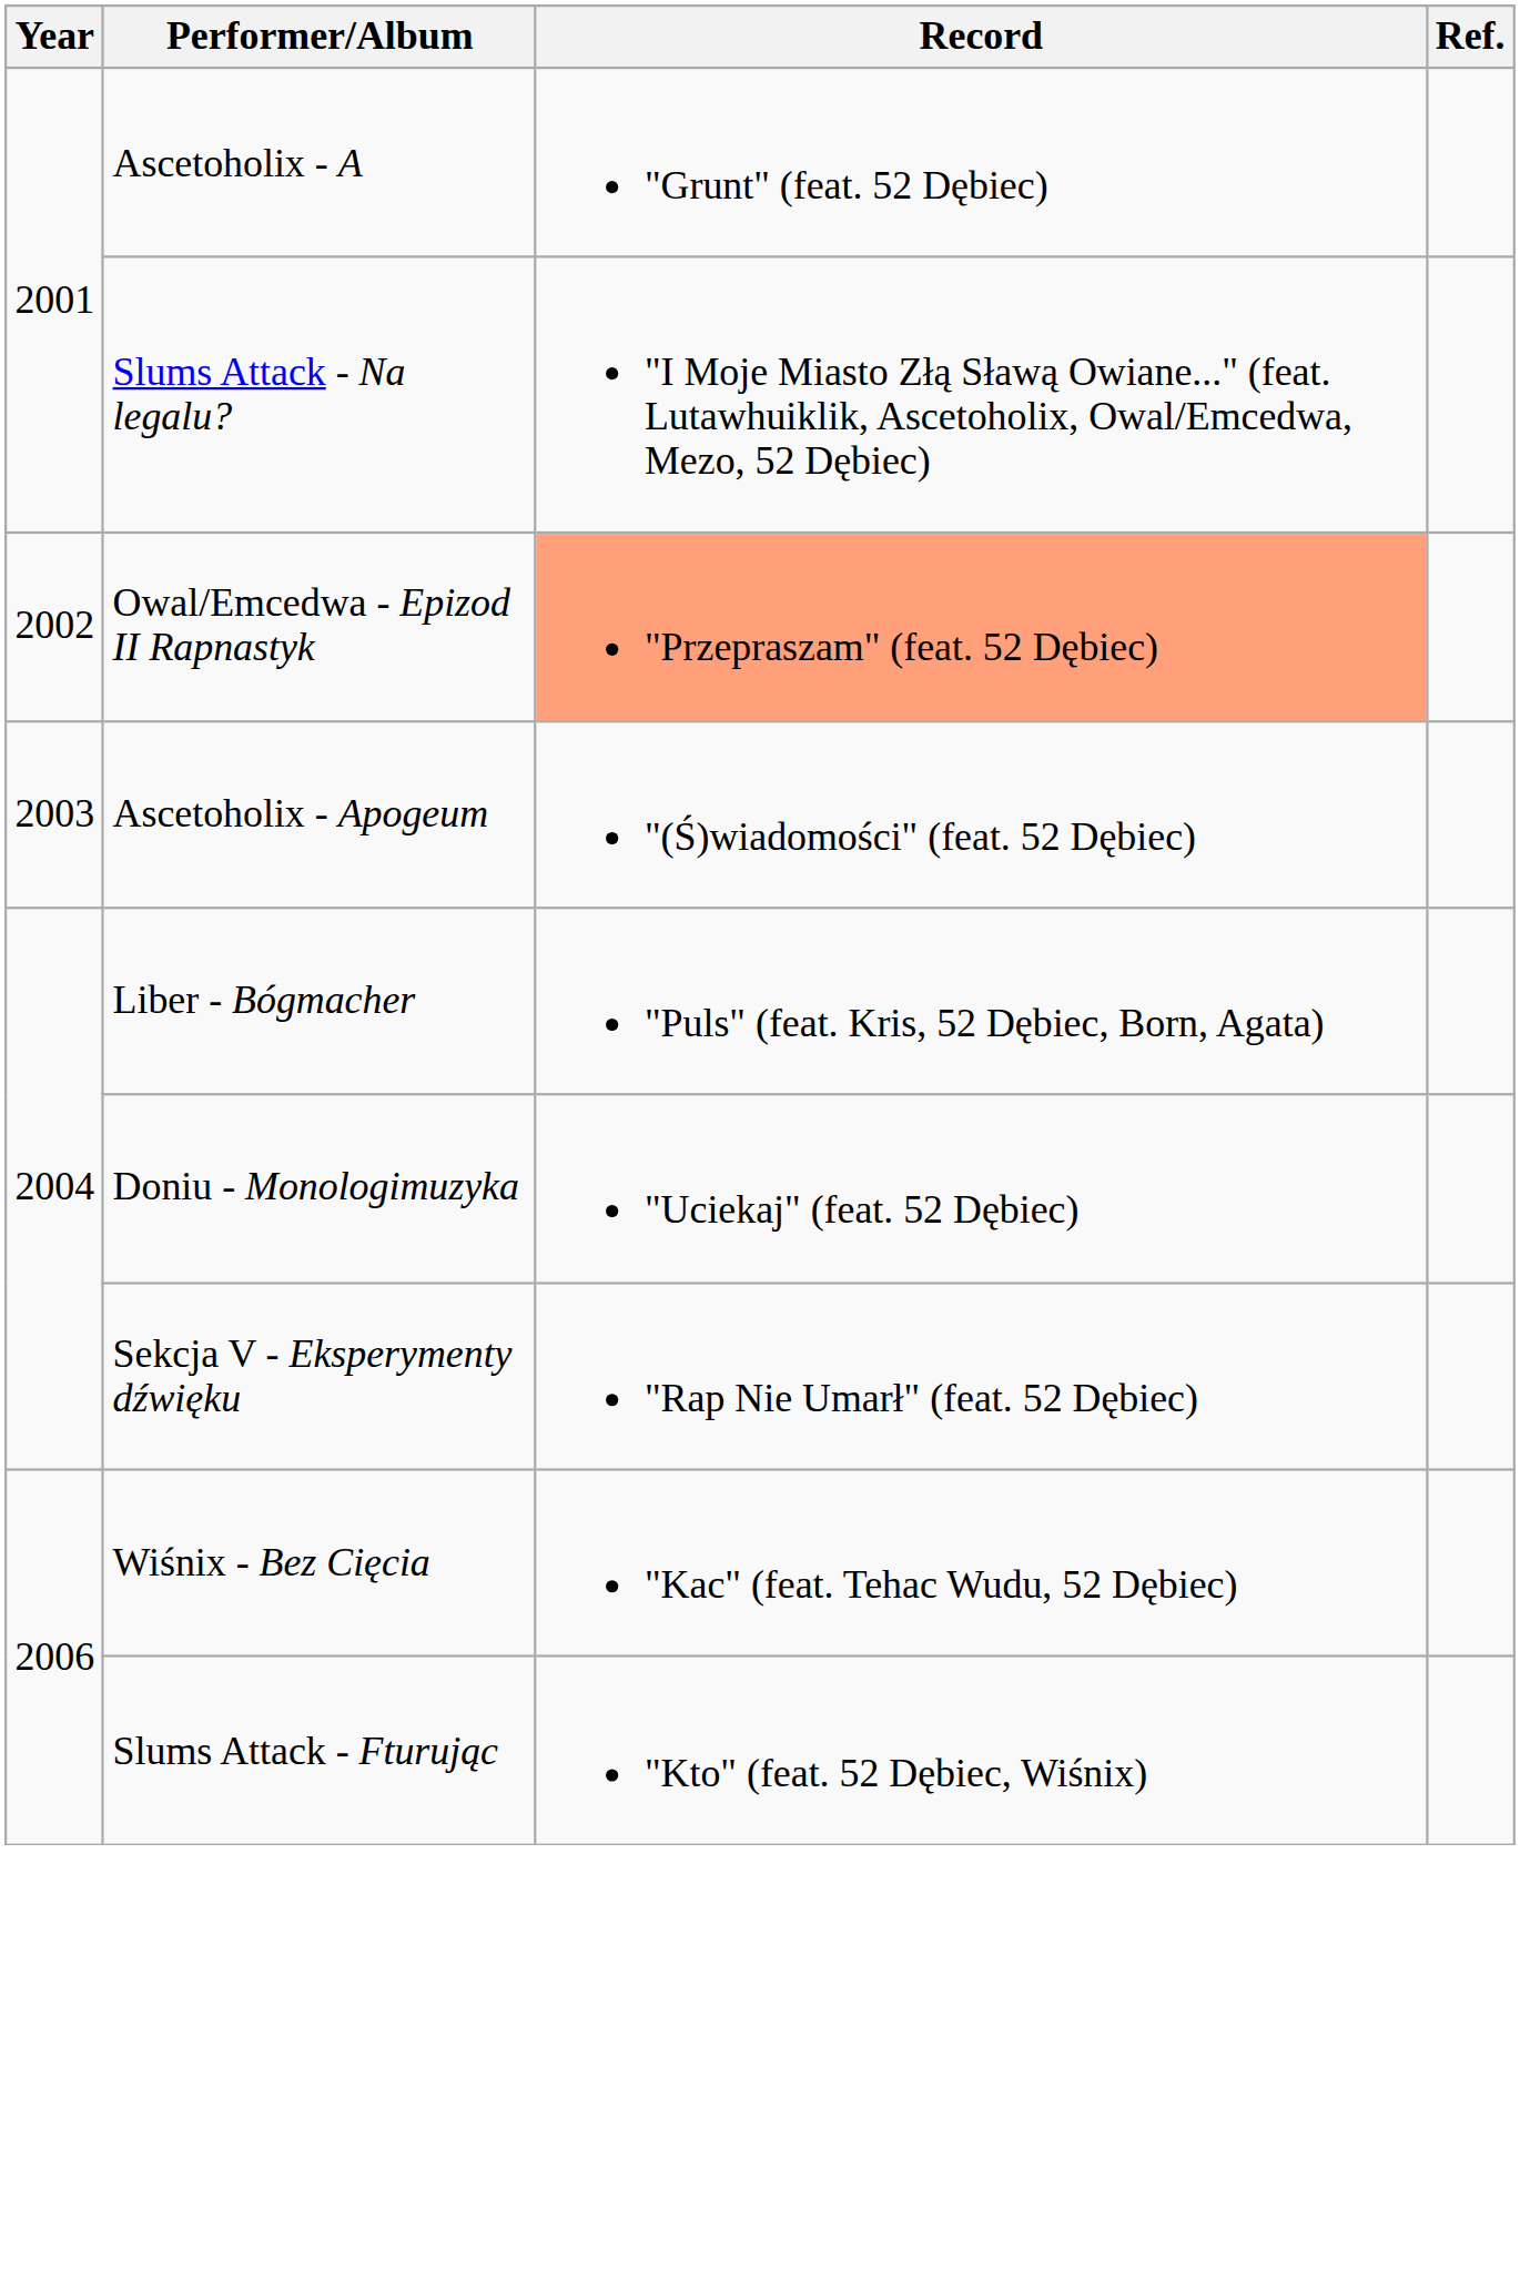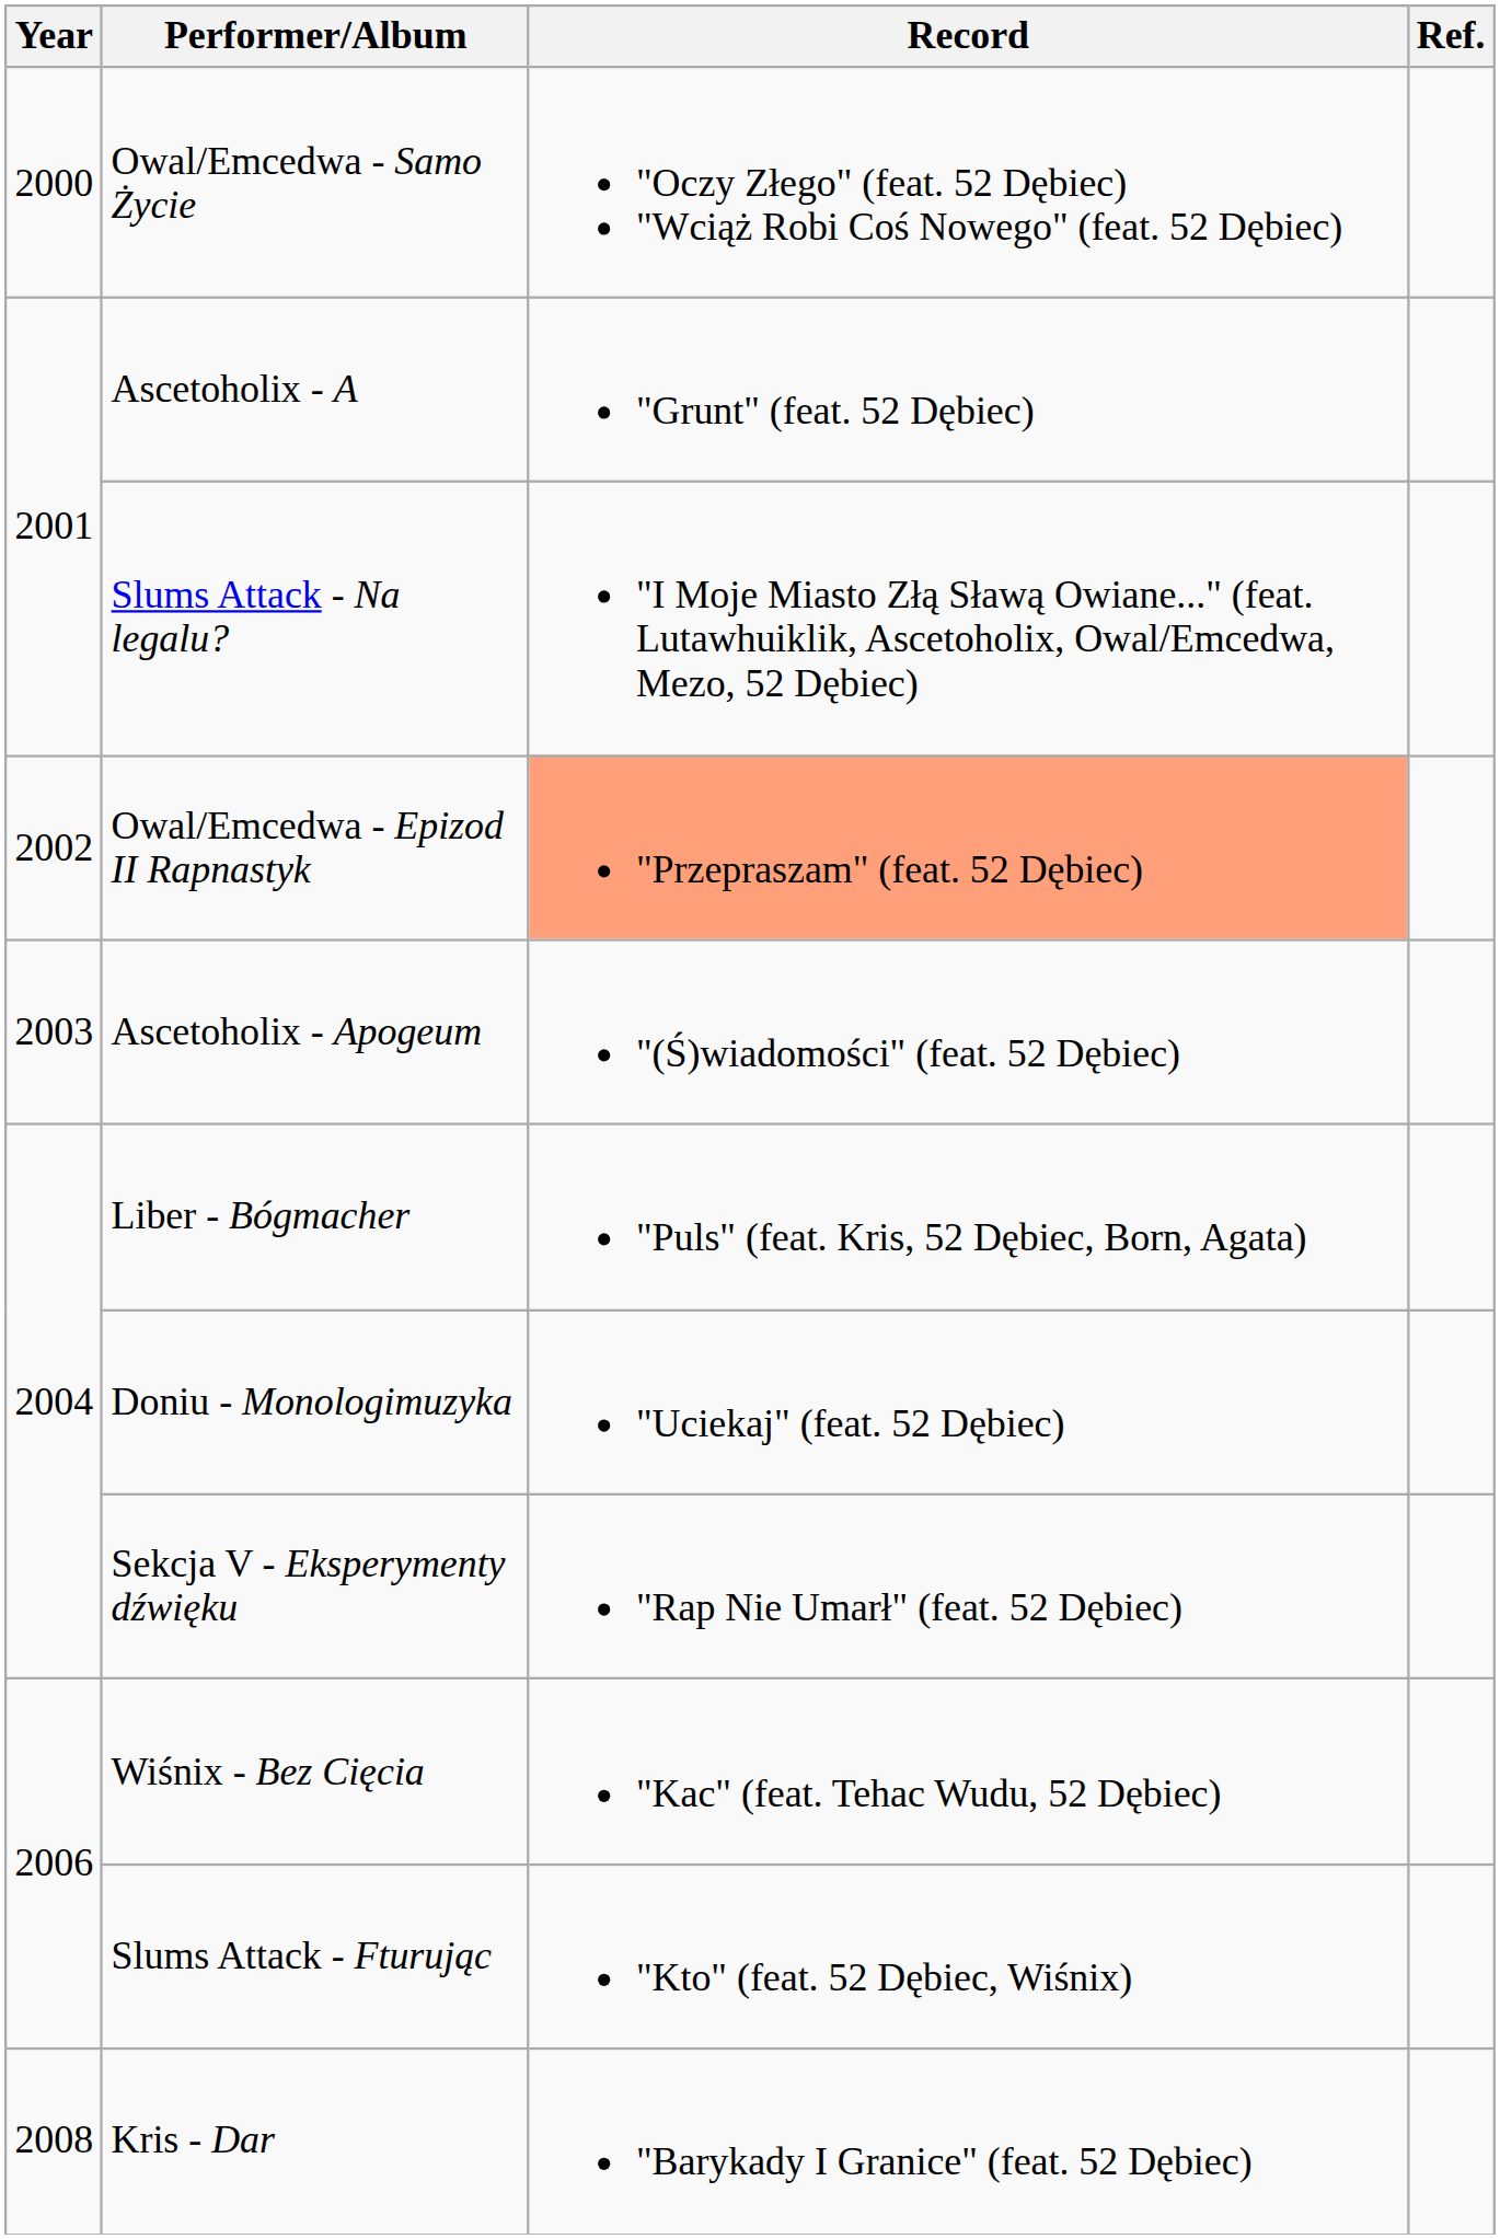+ row: 2000 | Owal/Emcedwa - Samo Życie | "Oczy Złego" (feat. 52 Dębiec) "Wciąż Robi Coś Nowego" (feat. 52 Dębiec)
+ row: 2008 | Kris - Dar | "Barykady I Granice" (feat. 52 Dębiec)
